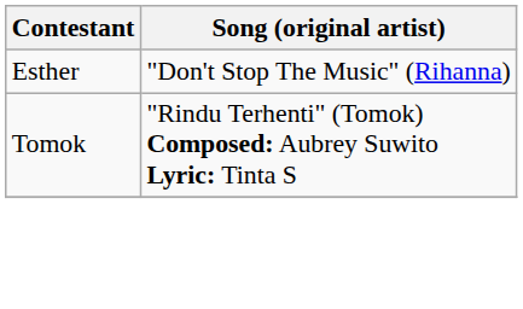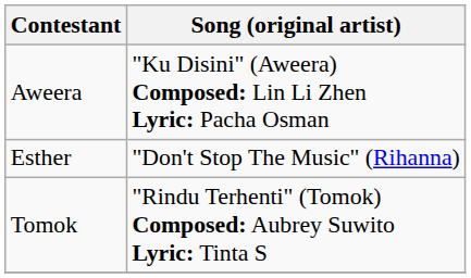+ row: Aweera | "Ku Disini" (Aweera) Composed: Lin Li Zhen Lyric: Pacha Osman
